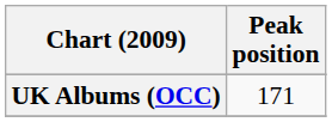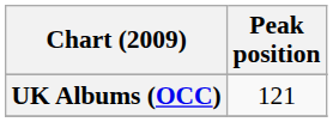UK Albums (OCC) | Peak position: 171 -> 121
